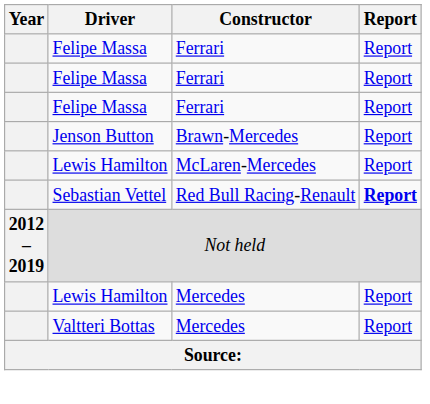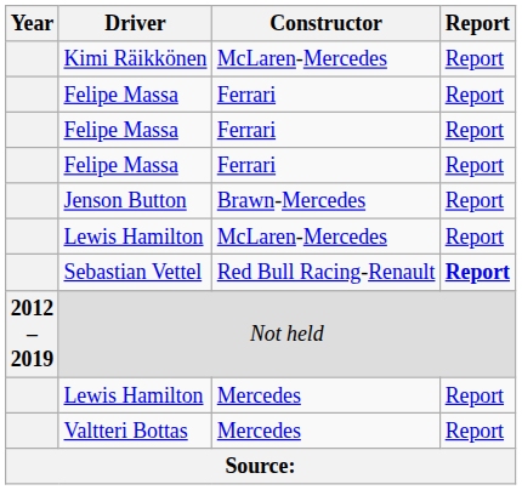+ row: Kimi Räikkönen | McLaren-Mercedes | Report
